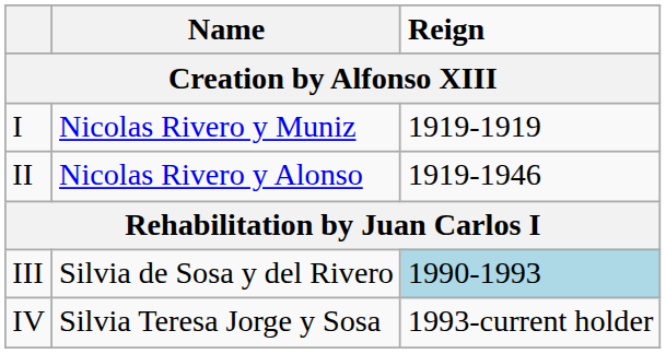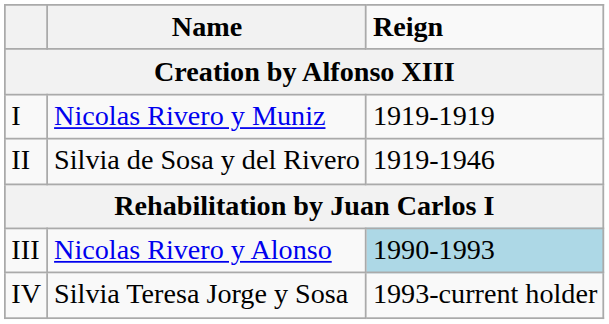II | Name: Nicolas Rivero y Alonso -> Silvia de Sosa y del Rivero
III | Name: Silvia de Sosa y del Rivero -> Nicolas Rivero y Alonso
